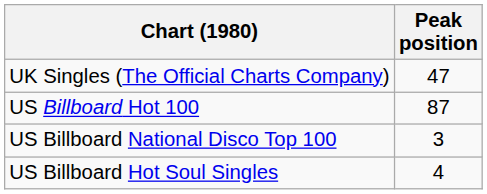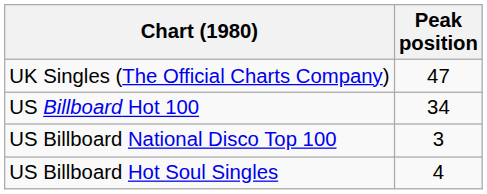US Billboard Hot 100 | Peak position: 87 -> 34
